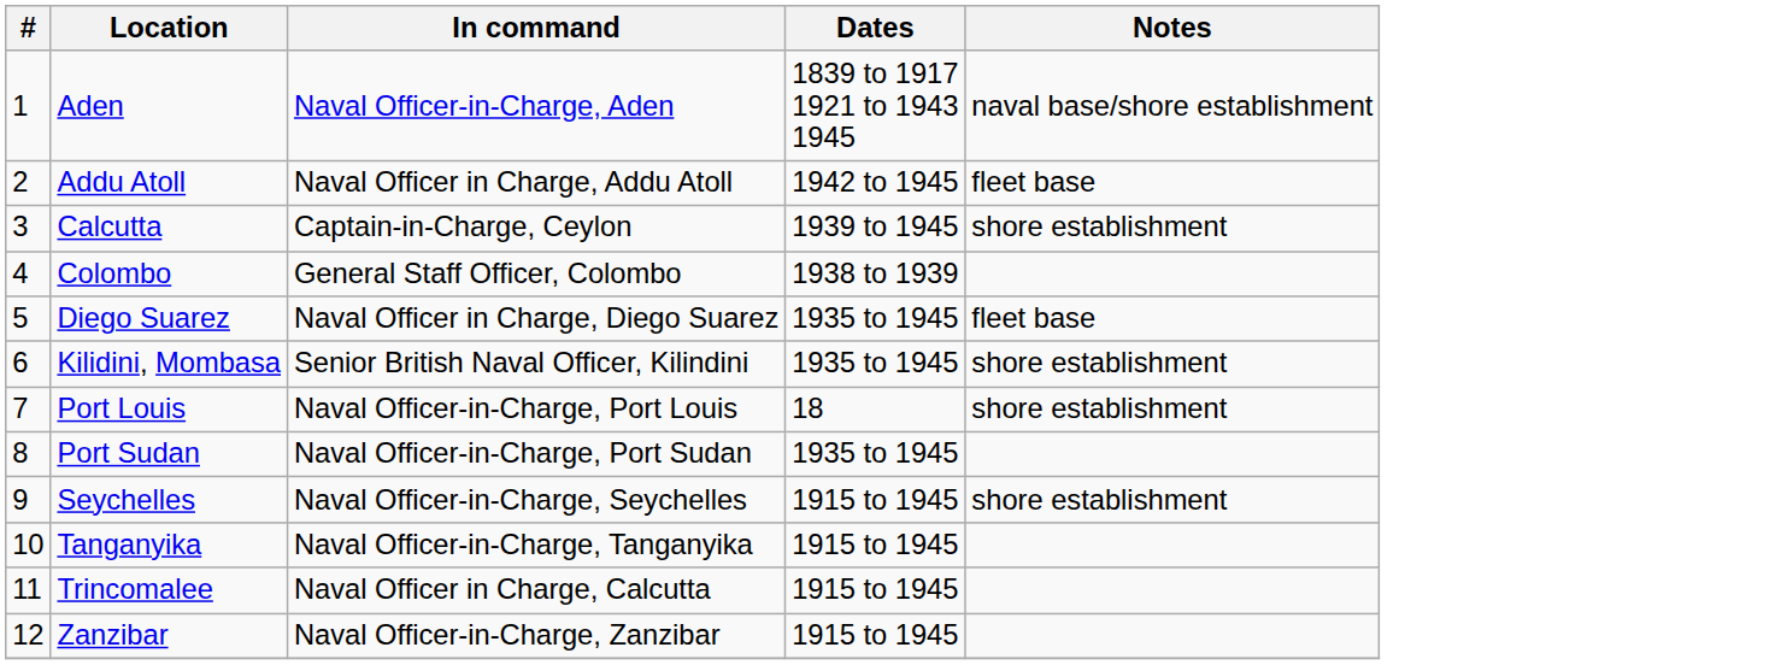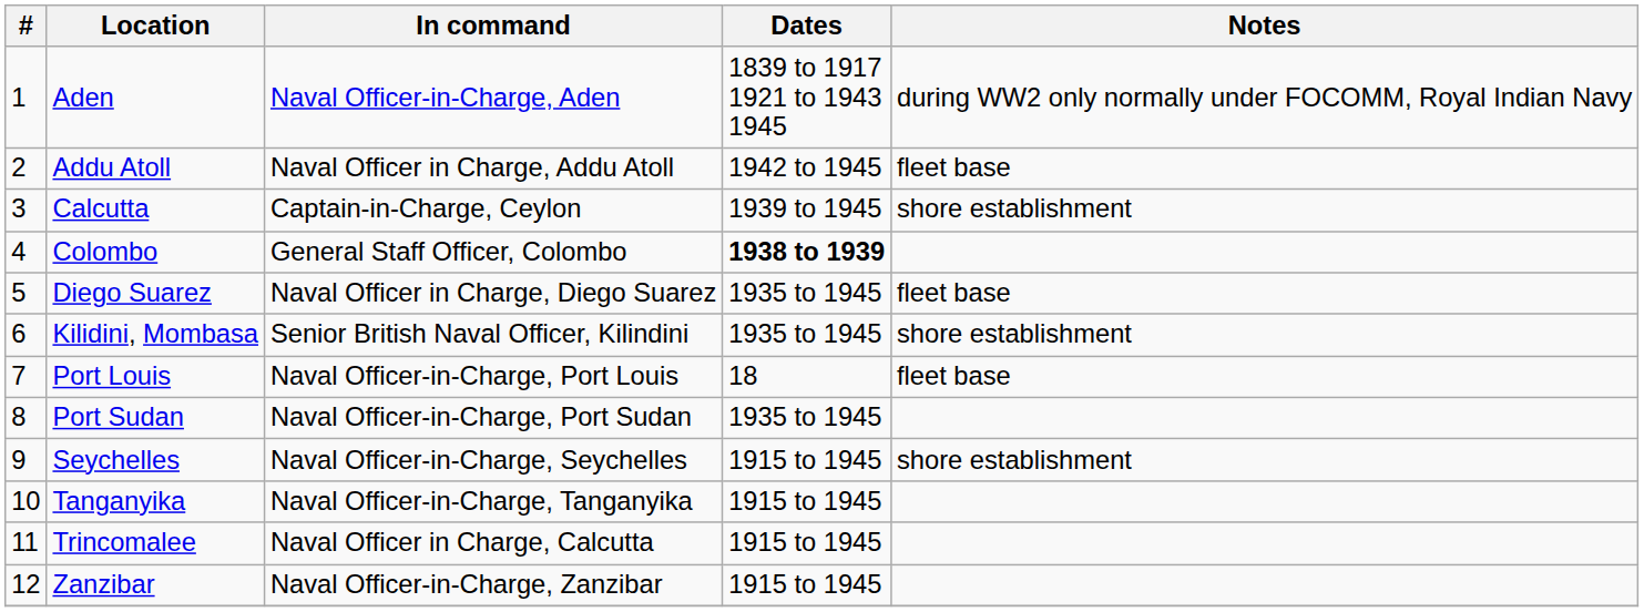Aden | Notes: naval base/shore establishment -> during WW2 only normally under FOCOMM, Royal Indian Navy
Colombo | Dates: normal -> bold
Port Louis | Notes: shore establishment -> fleet base
